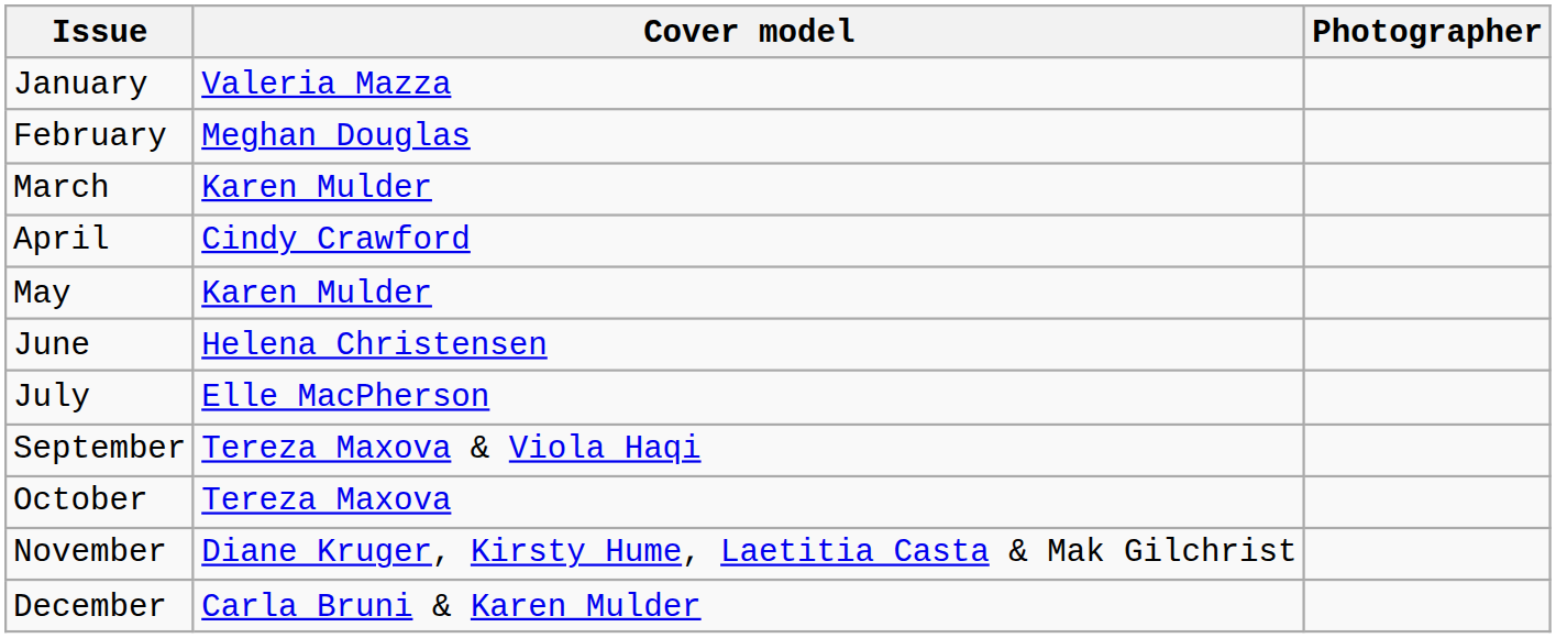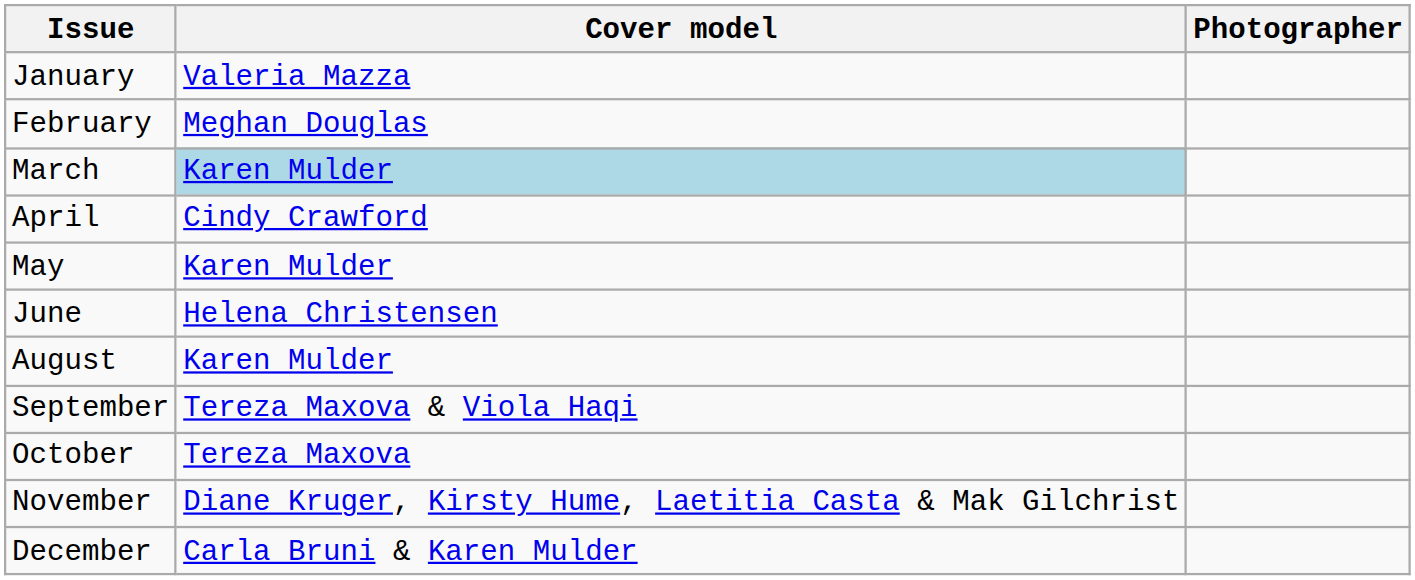March | Cover model: no background -> lightblue background
- row: July | Elle MacPherson
+ row: August | Karen Mulder
